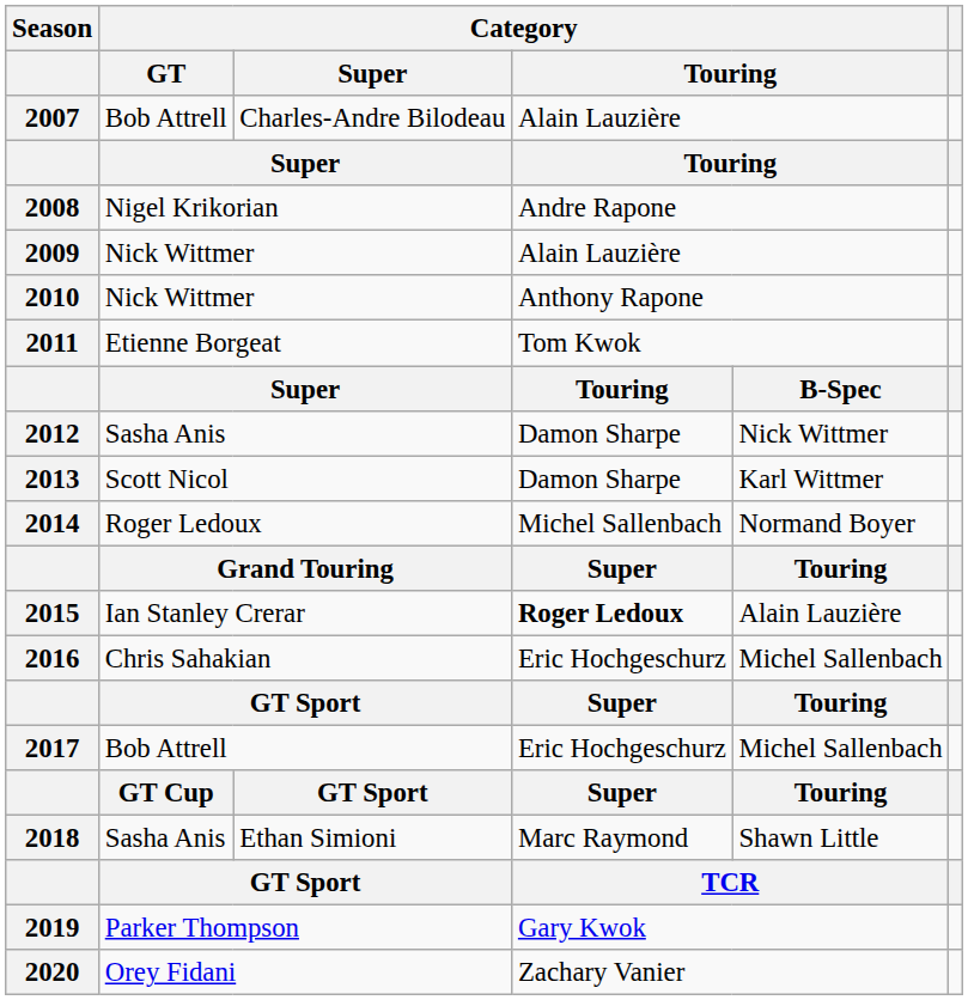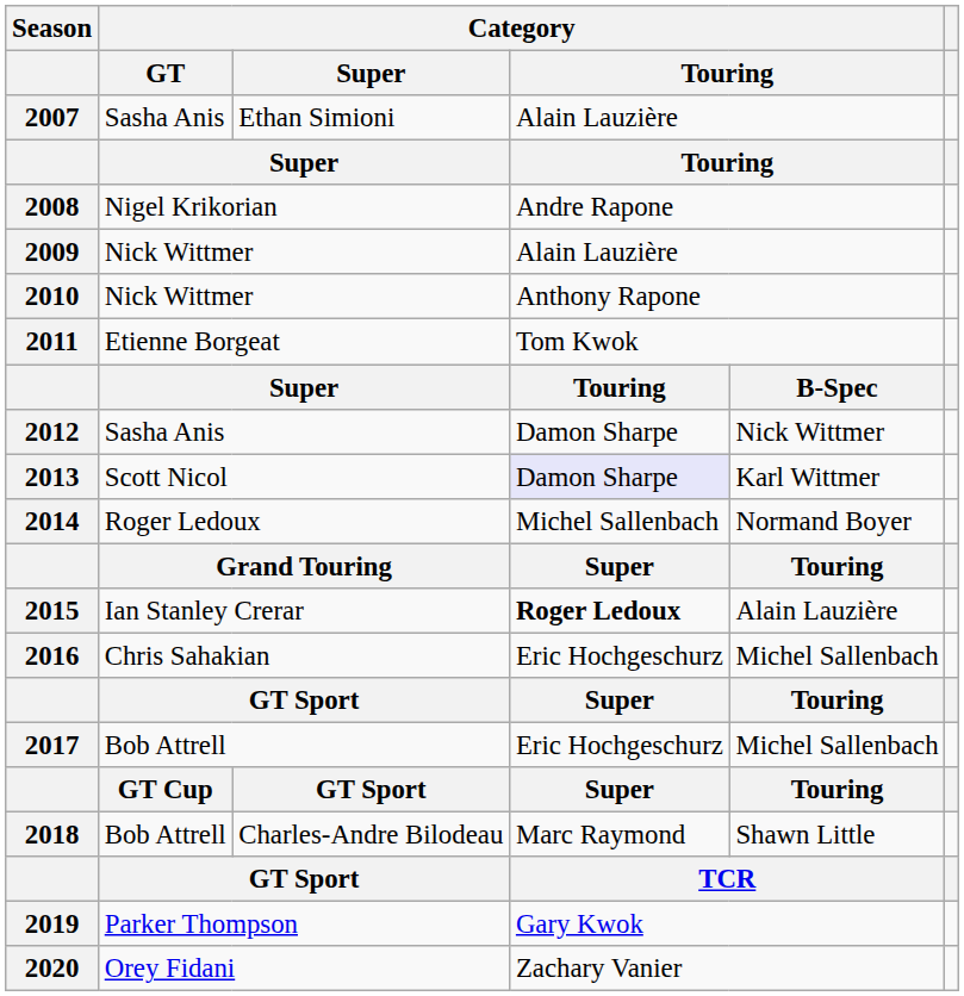2007 | Category / GT: Bob Attrell -> Sasha Anis
2007 | Category / Super: Charles-Andre Bilodeau -> Ethan Simioni
2013 | column 4: no background -> lavender background
2018 | Category / GT: Sasha Anis -> Bob Attrell
2018 | Category / Super: Ethan Simioni -> Charles-Andre Bilodeau
